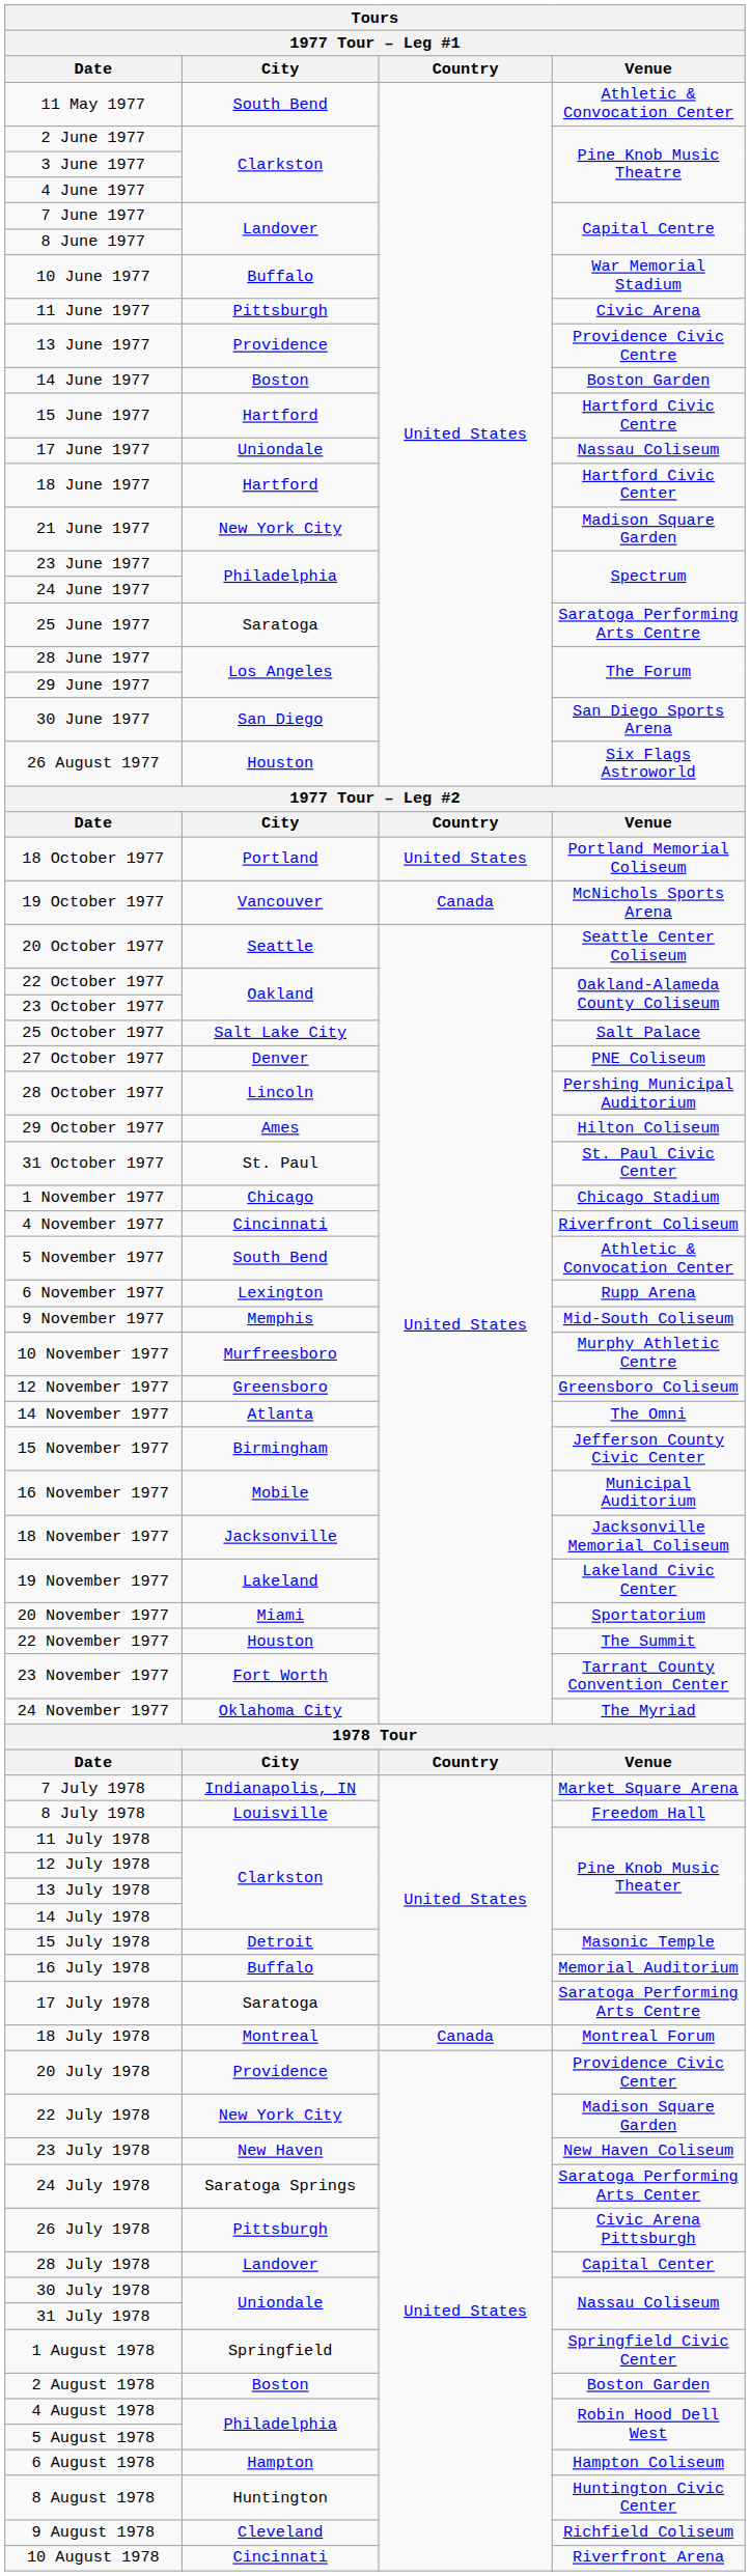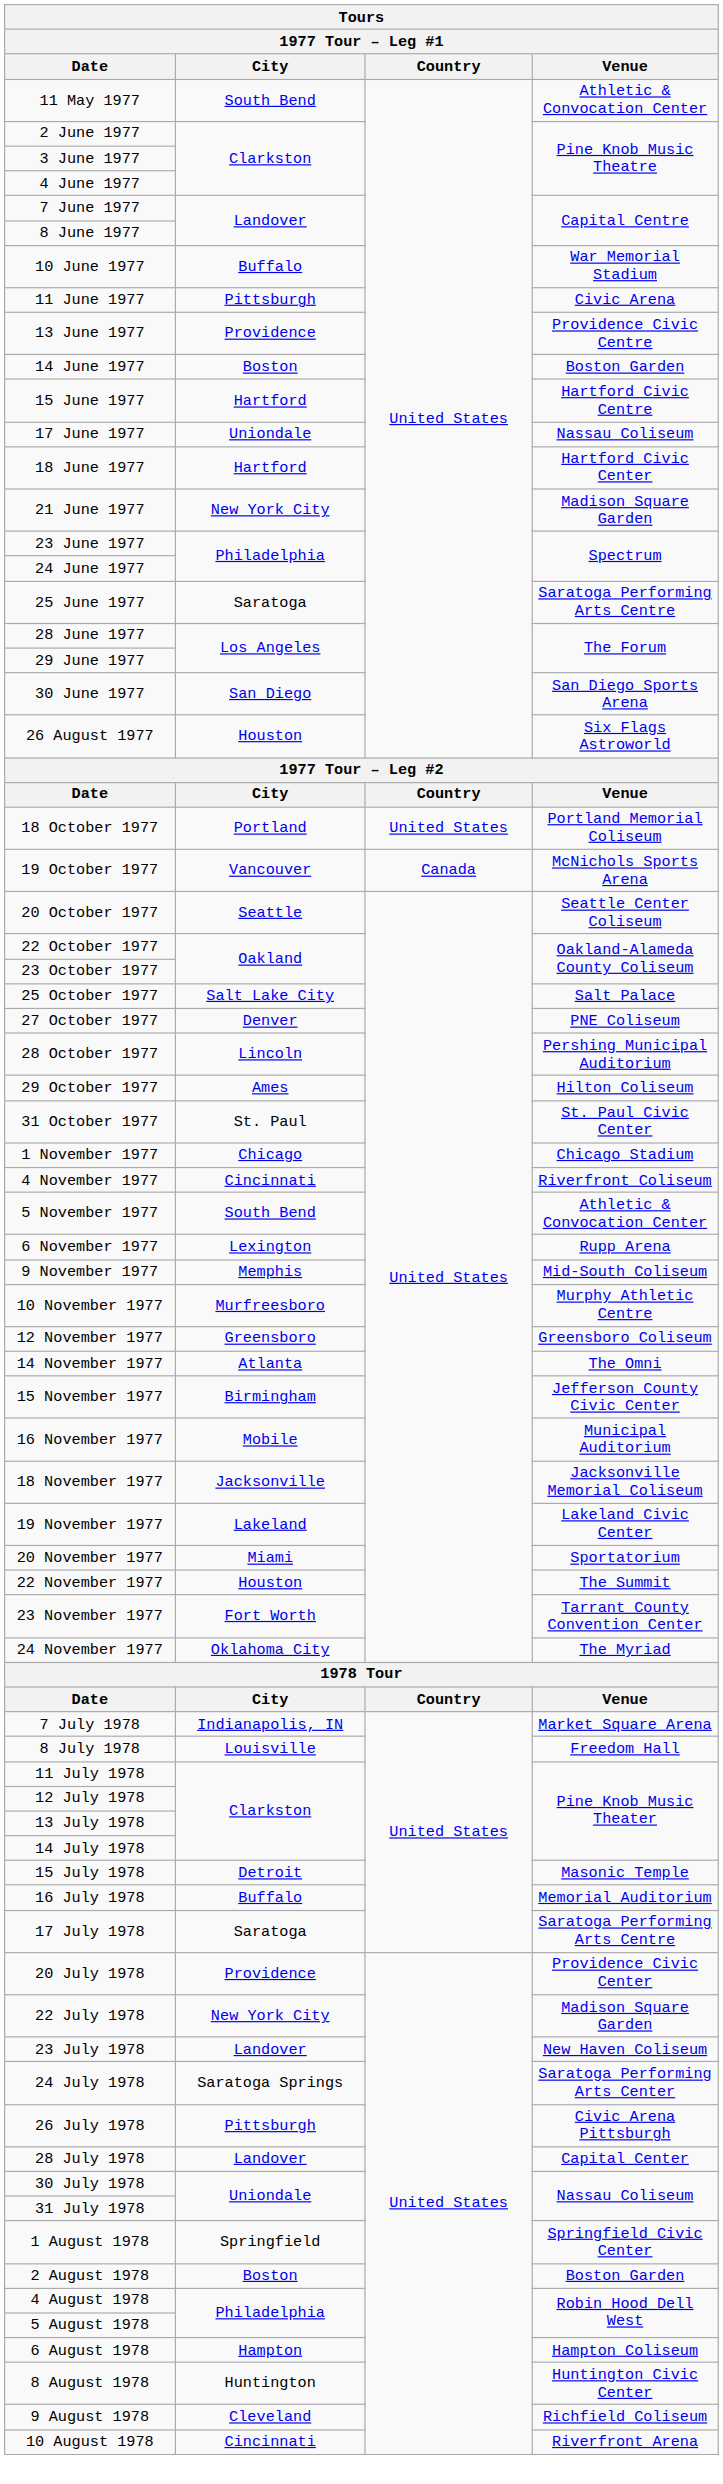- row: 18 July 1978 | Montreal | Canada | Montreal Forum
23 July 1978 | City: New Haven -> Landover
